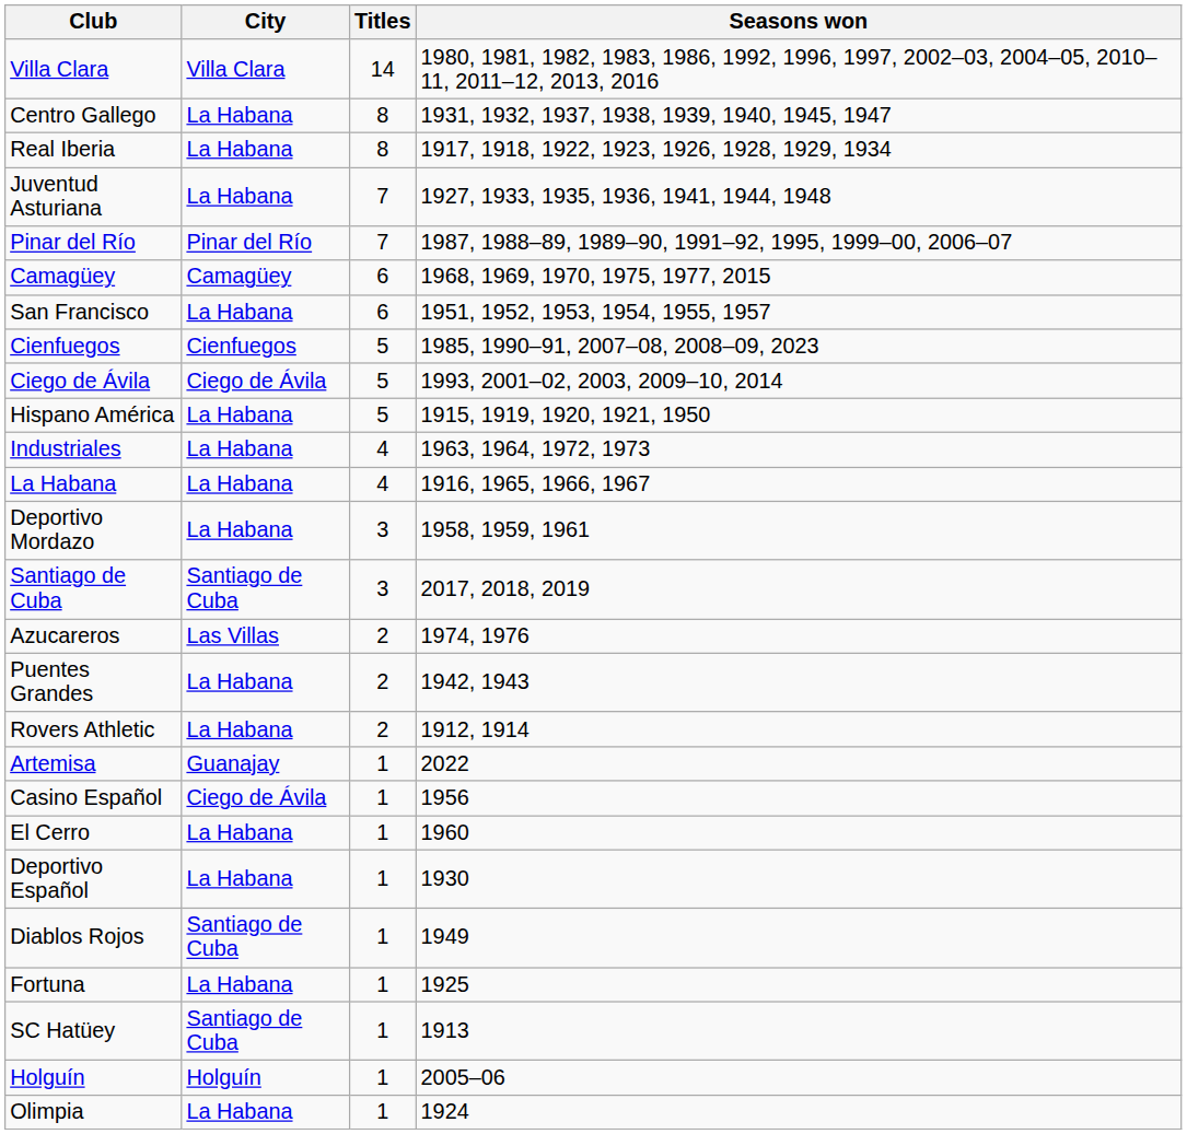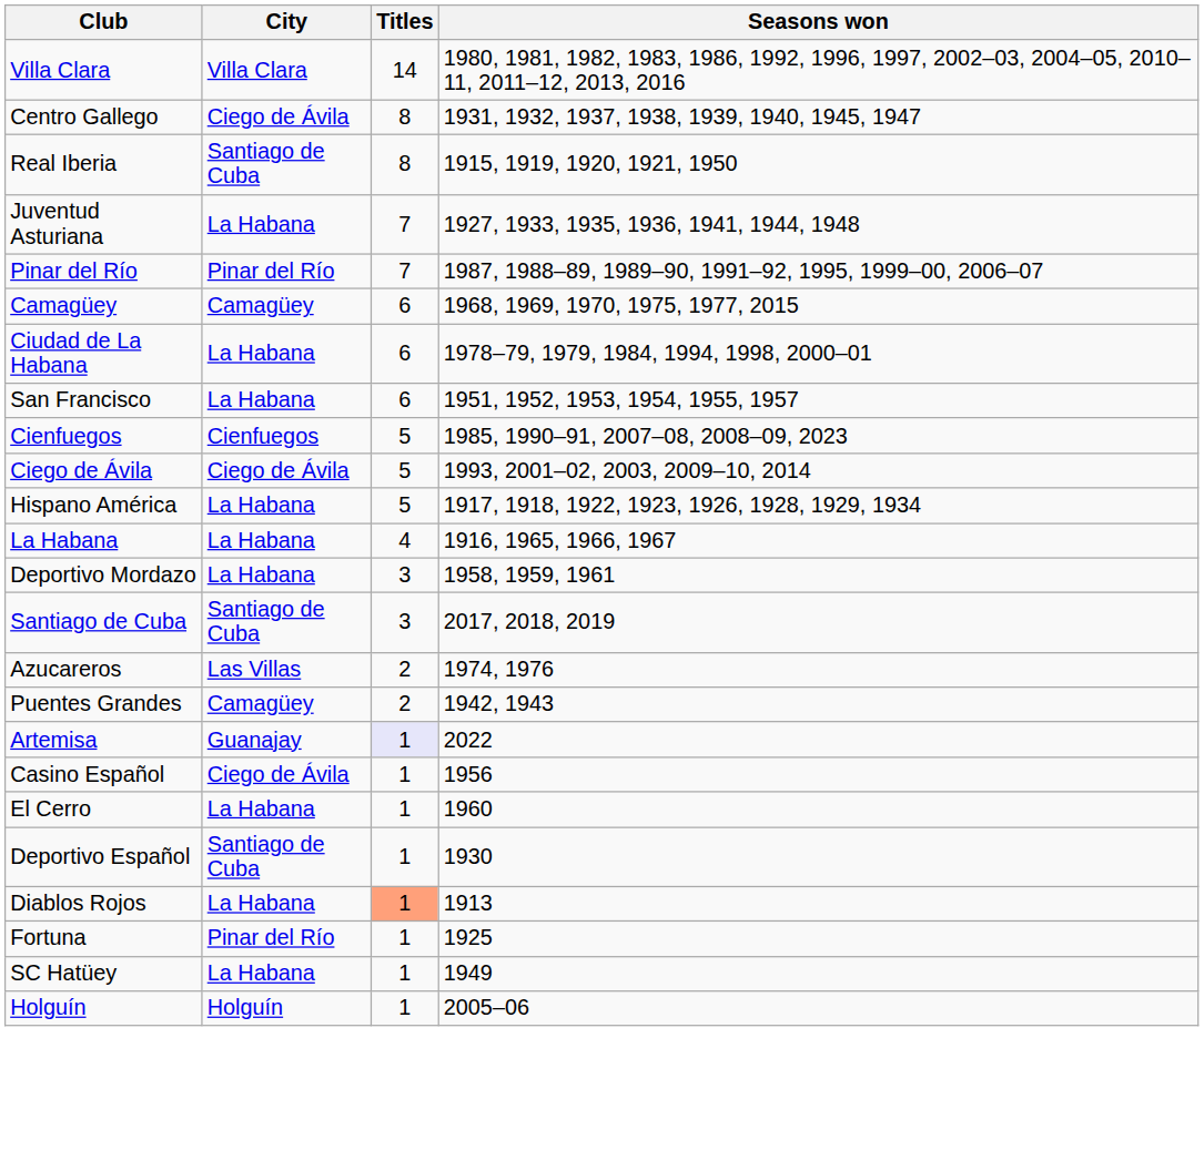Centro Gallego | City: La Habana -> Ciego de Ávila
Real Iberia | City: La Habana -> Santiago de Cuba
Real Iberia | Seasons won: 1917, 1918, 1922, 1923, 1926, 1928, 1929, 1934 -> 1915, 1919, 1920, 1921, 1950
+ row: Ciudad de La Habana | La Habana | 6 | 1978–79, 1979, 1984, 1994, 1998, 2000–01
Hispano América | Seasons won: 1915, 1919, 1920, 1921, 1950 -> 1917, 1918, 1922, 1923, 1926, 1928, 1929, 1934
- row: Industriales | La Habana | 4 | 1963, 1964, 1972, 1973
Puentes Grandes | City: La Habana -> Camagüey
- row: Rovers Athletic | La Habana | 2 | 1912, 1914
Artemisa | Titles: no background -> lavender background
Deportivo Español | City: La Habana -> Santiago de Cuba
Diablos Rojos | City: Santiago de Cuba -> La Habana
Diablos Rojos | Titles: no background -> lightsalmon background
Diablos Rojos | Seasons won: 1949 -> 1913
Fortuna | City: La Habana -> Pinar del Río
SC Hatüey | City: Santiago de Cuba -> La Habana
SC Hatüey | Seasons won: 1913 -> 1949
- row: Olimpia | La Habana | 1 | 1924
